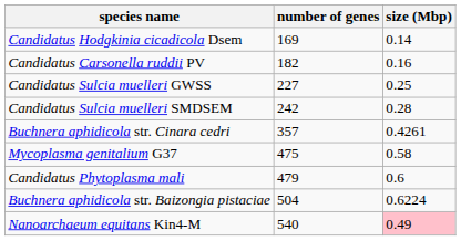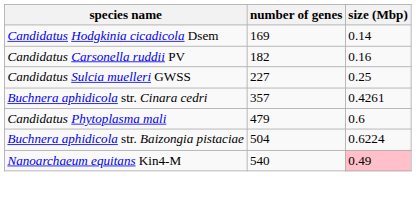- row: Candidatus Sulcia muelleri SMDSEM | 242 | 0.28
- row: Mycoplasma genitalium G37 | 475 | 0.58
